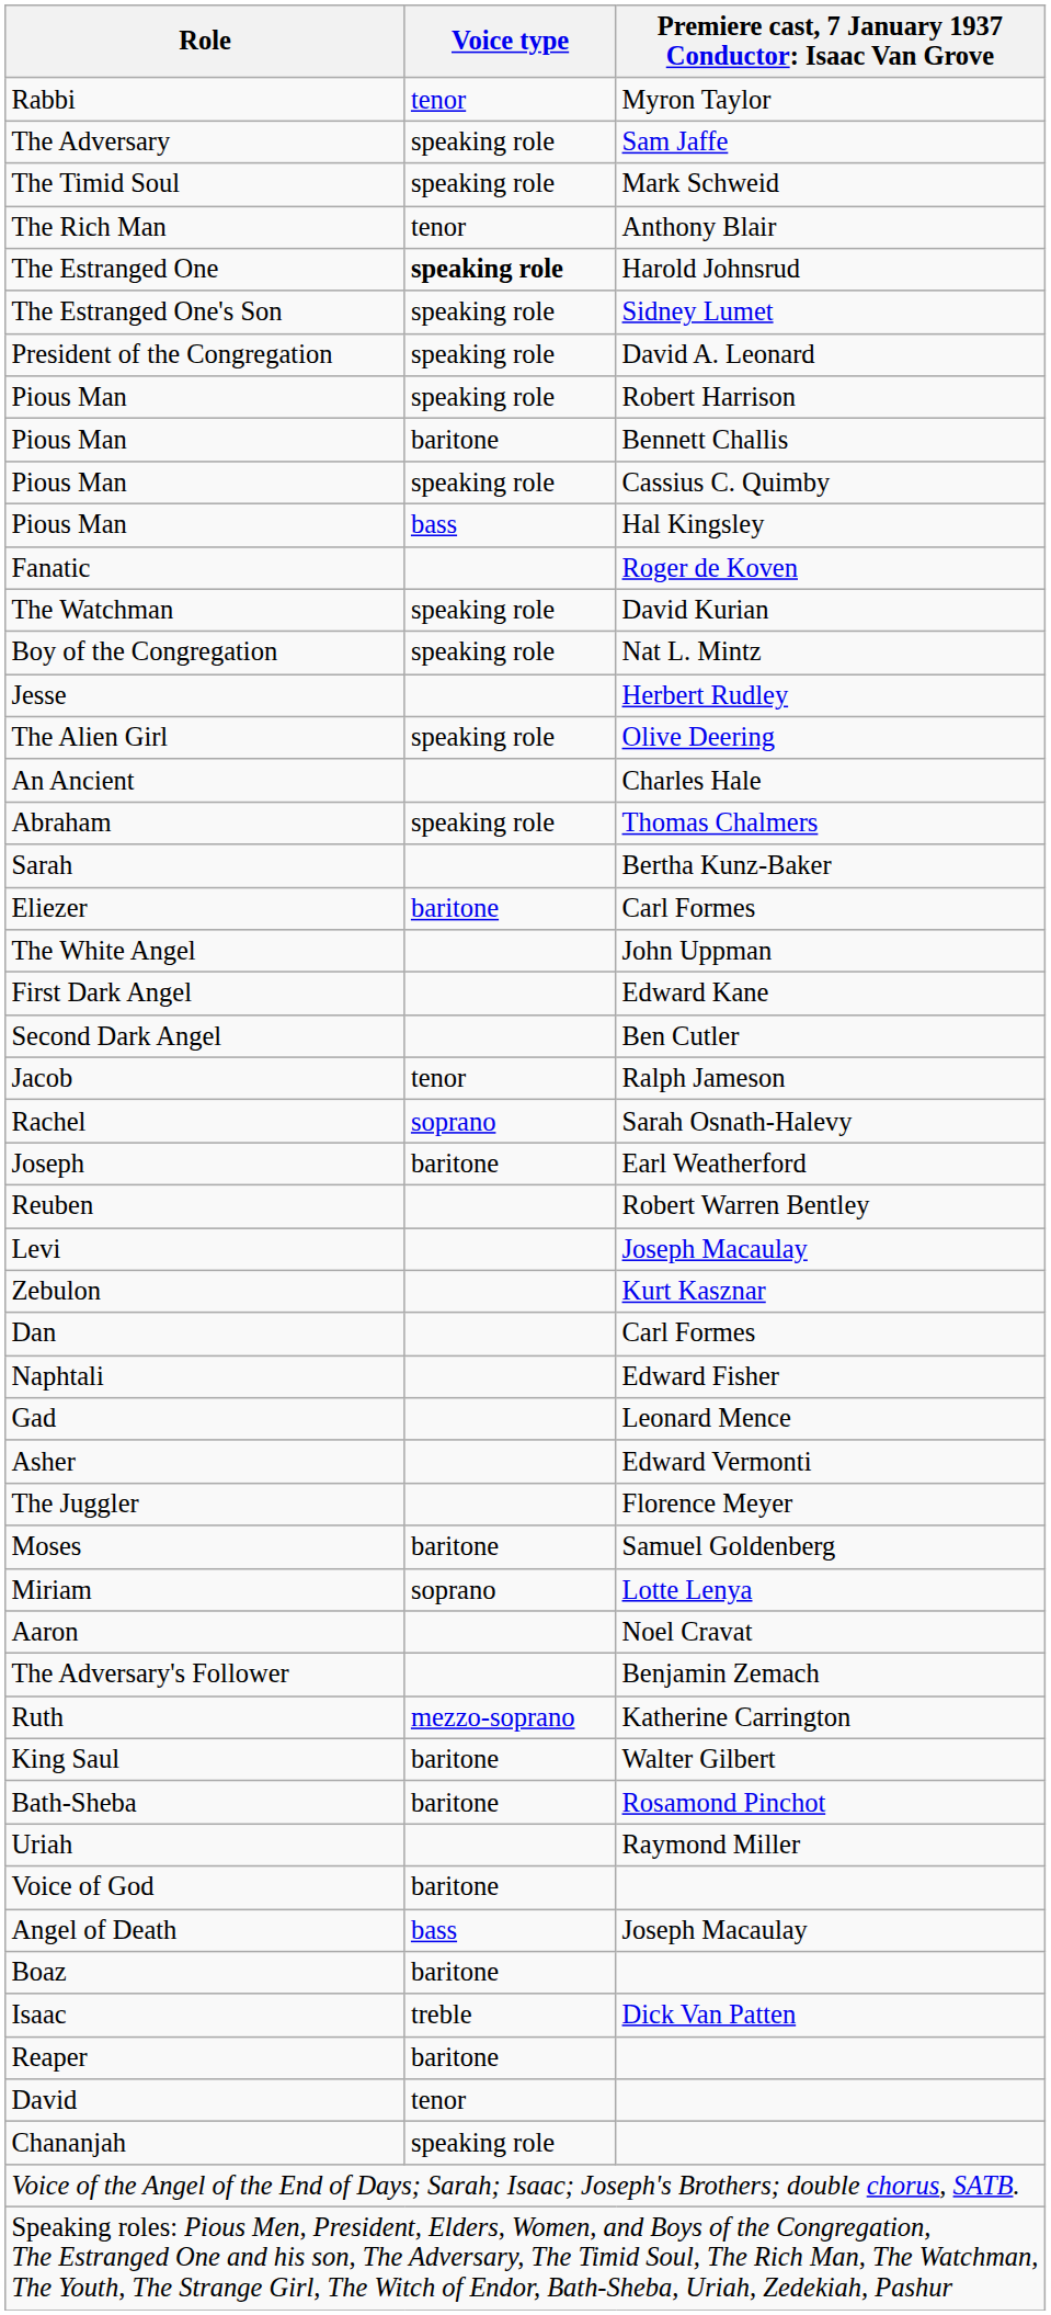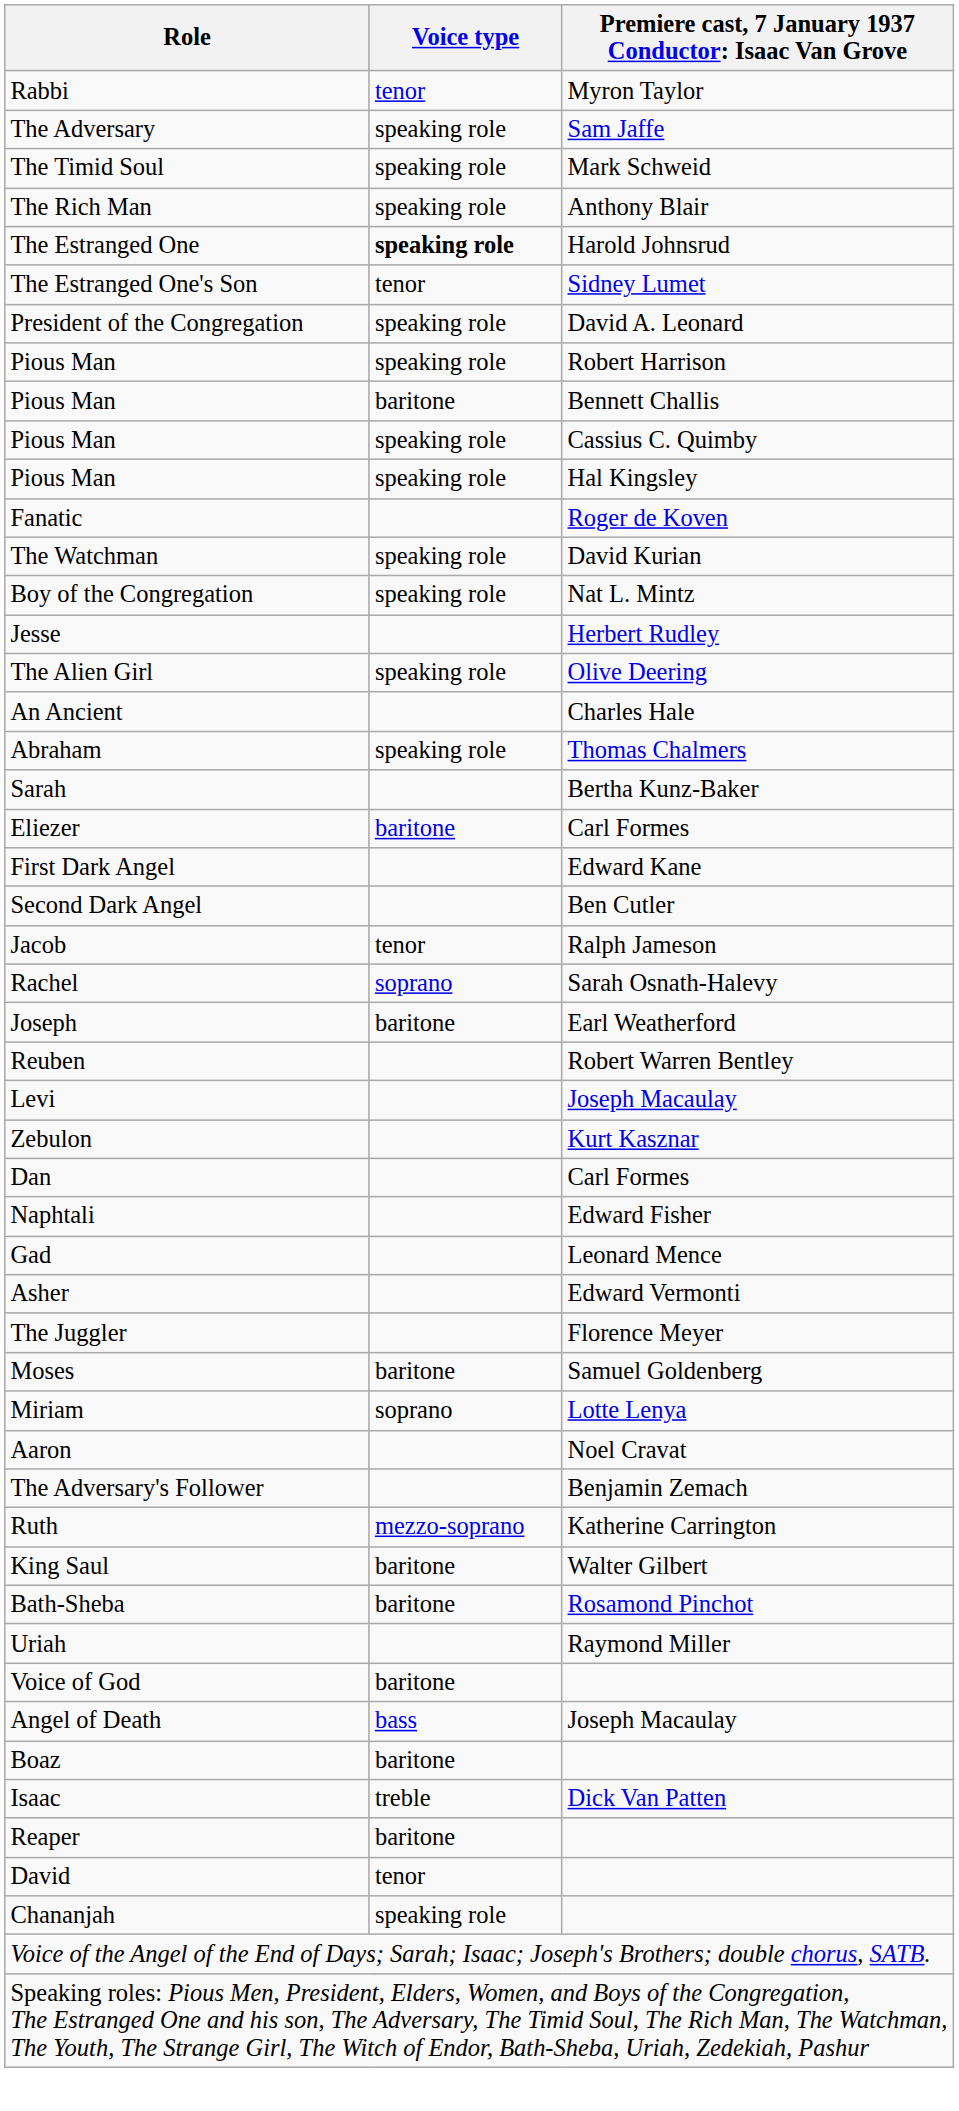The Rich Man | Voice type: tenor -> speaking role
The Estranged One's Son | Voice type: speaking role -> tenor
Pious Man / Hal Kingsley | Voice type: bass -> speaking role
- row: The White Angel | John Uppman
